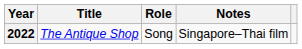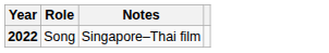- column: Title | The Antique Shop
